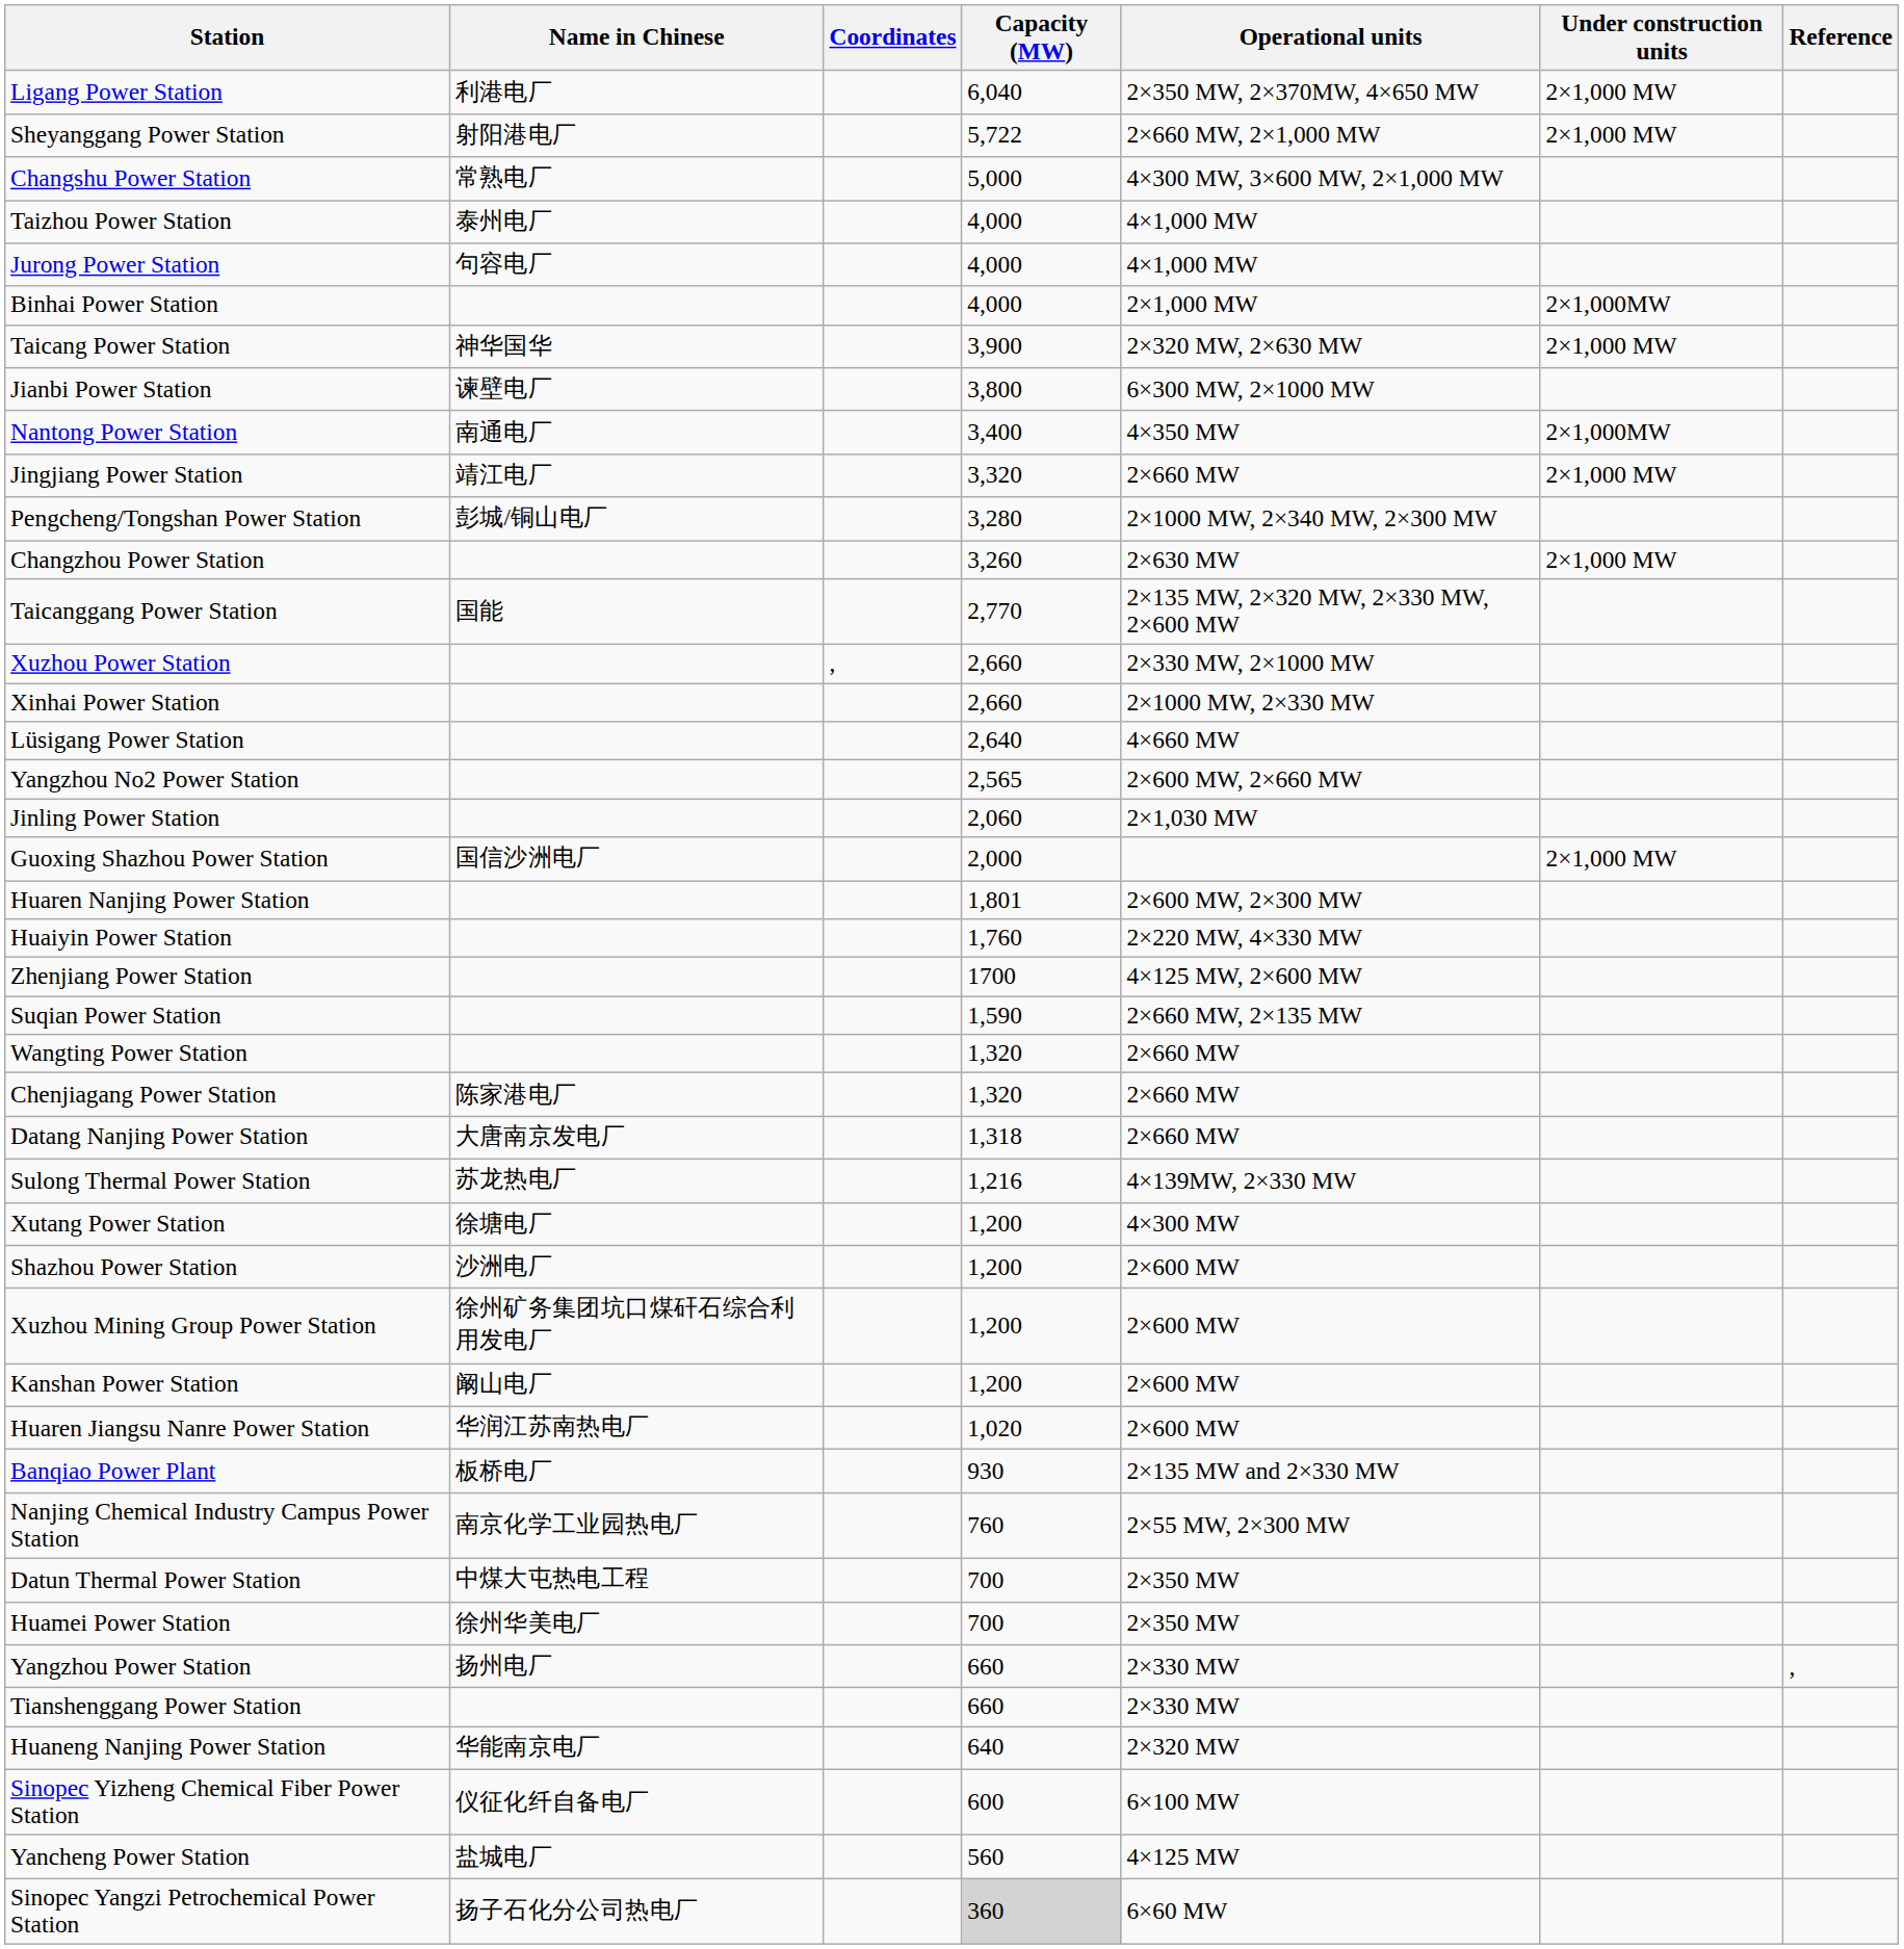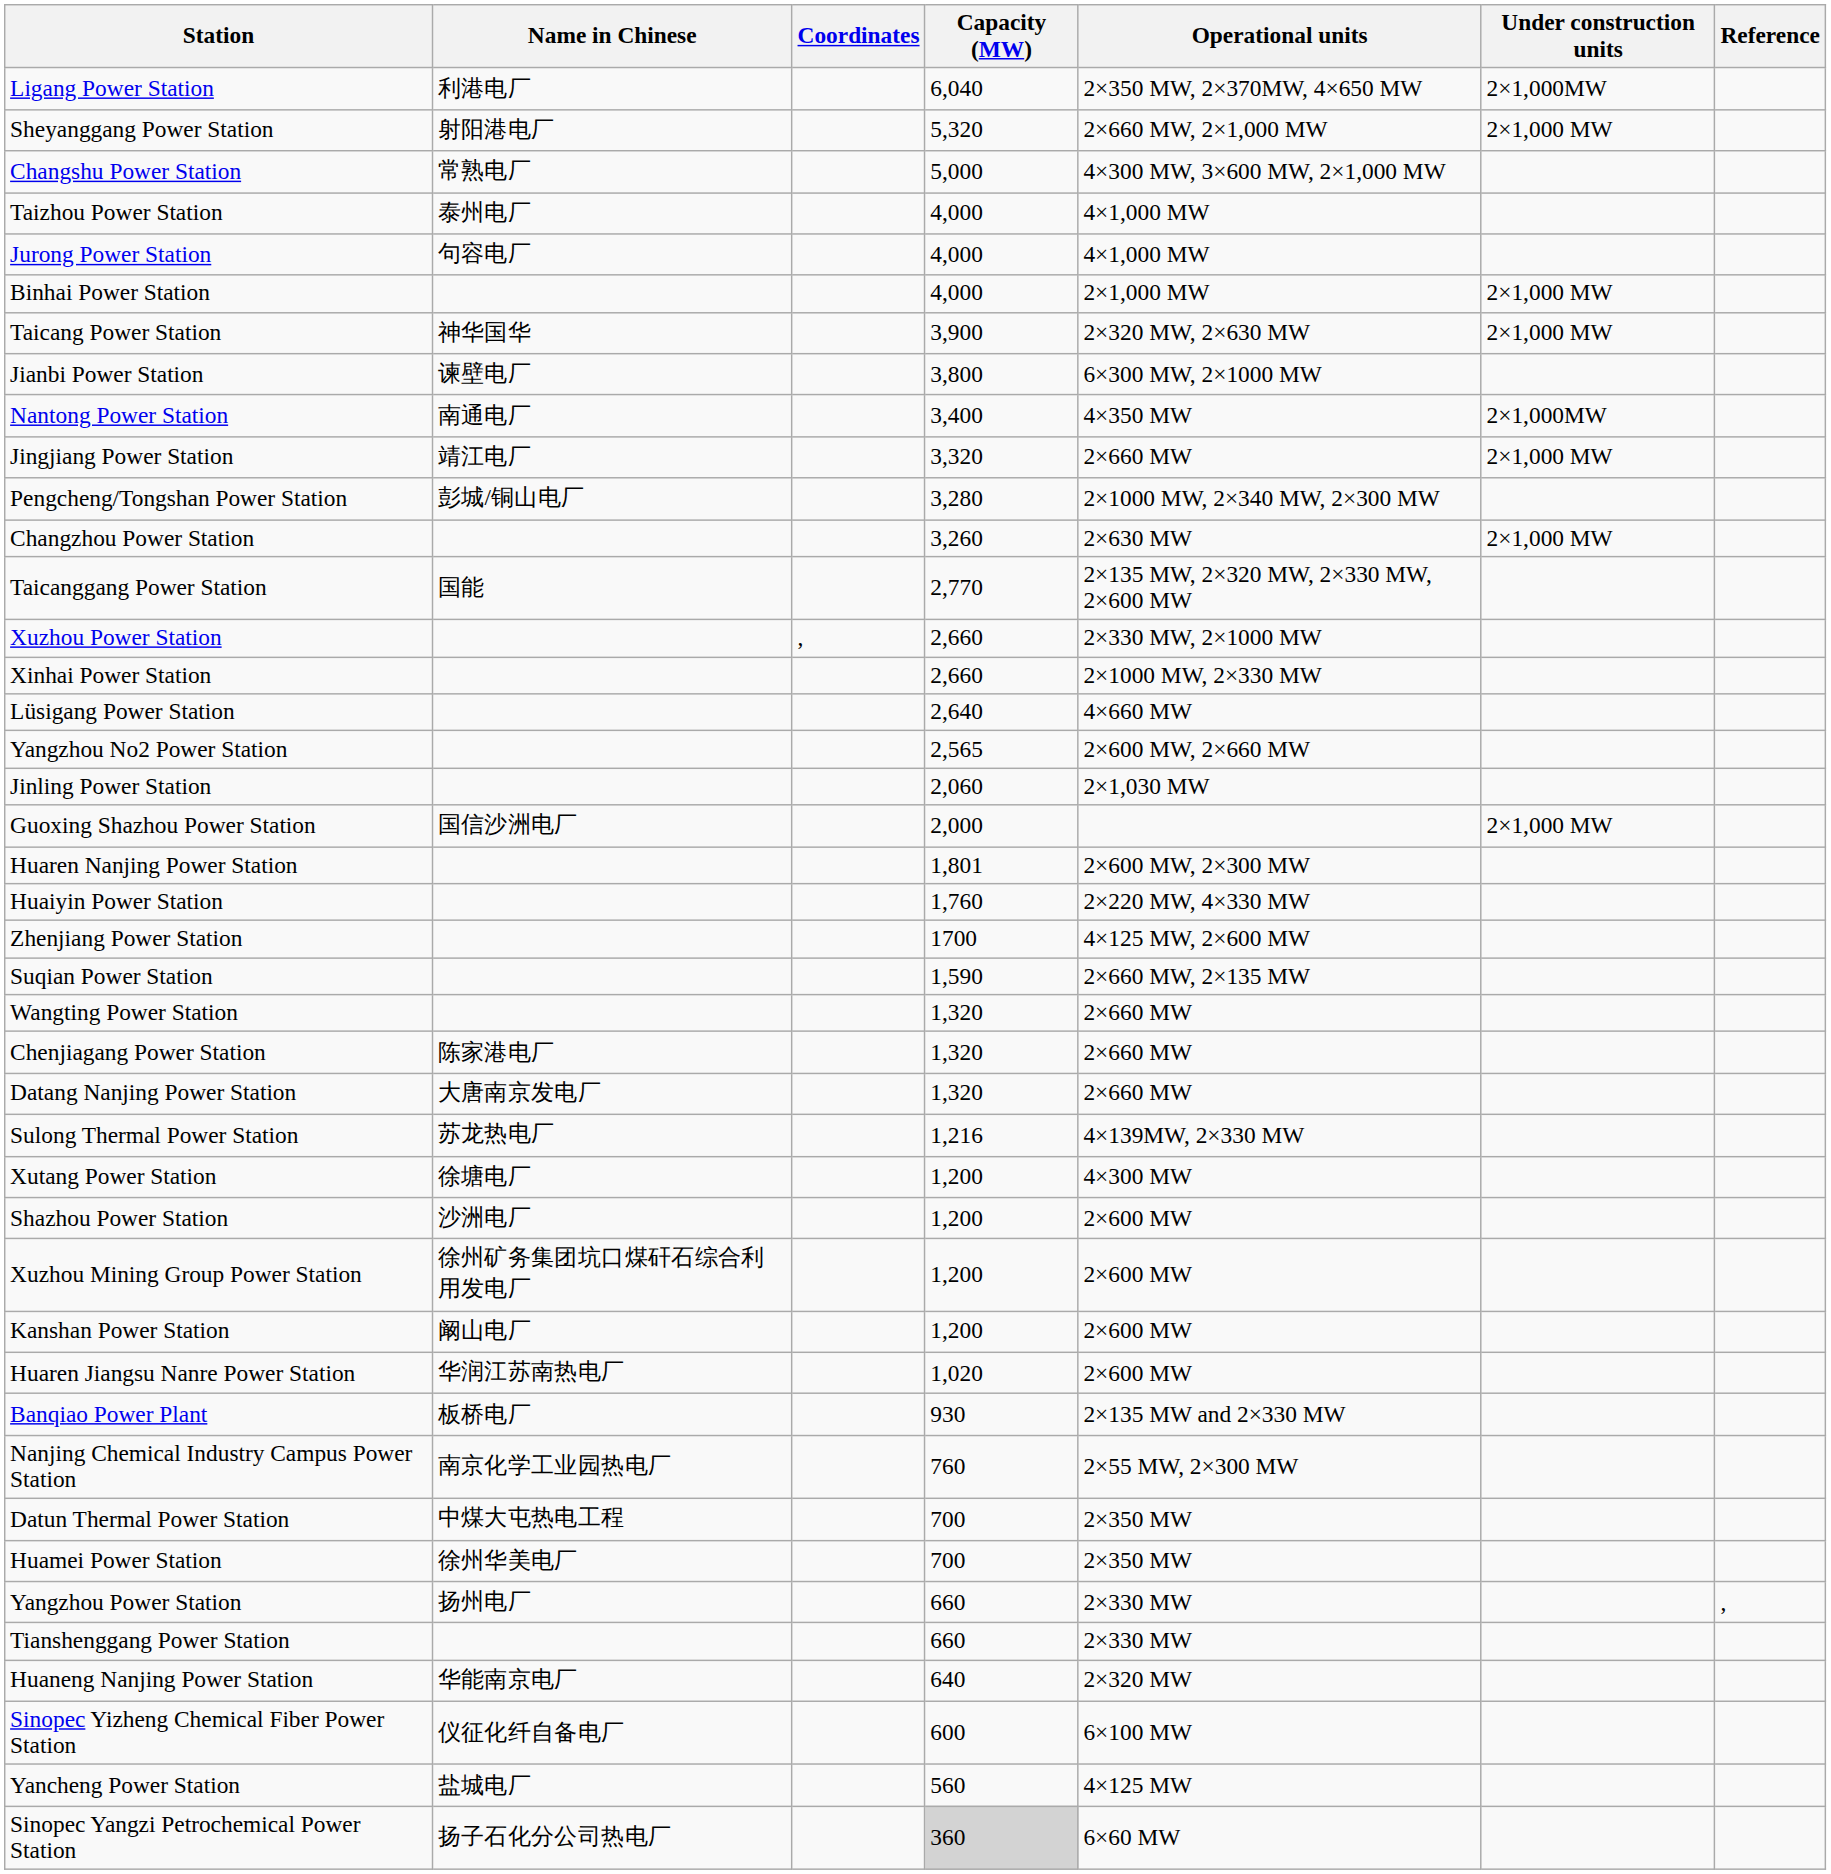Ligang Power Station | Under construction units: 2×1,000 MW -> 2×1,000MW
Sheyanggang Power Station | Capacity (MW): 5,722 -> 5,320
Binhai Power Station | Under construction units: 2×1,000MW -> 2×1,000 MW
Datang Nanjing Power Station | Capacity (MW): 1,318 -> 1,320
